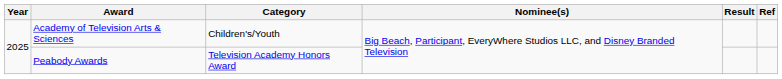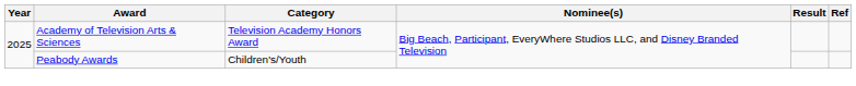Academy of Television Arts & Sciences | Category: Children's/Youth -> Television Academy Honors Award
Peabody Awards | Category: Television Academy Honors Award -> Children's/Youth
